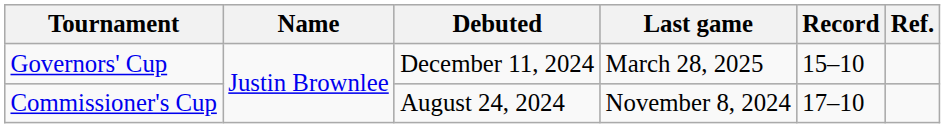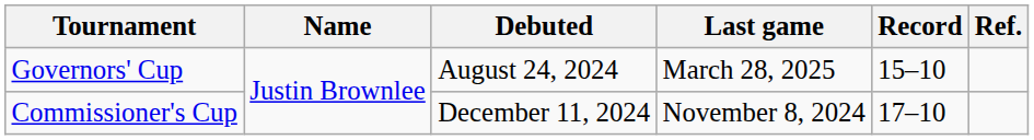Governors' Cup | Debuted: December 11, 2024 -> August 24, 2024
Commissioner's Cup | Debuted: August 24, 2024 -> December 11, 2024
